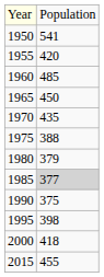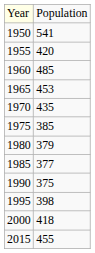1965 | column 2: 450 -> 453
1975 | column 2: 388 -> 385
1985 | column 2: lightgrey background -> no background
